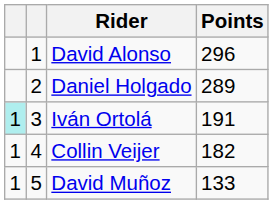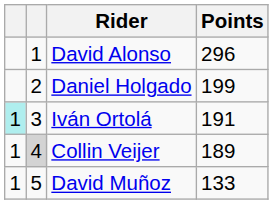Daniel Holgado | Points: 289 -> 199
Collin Veijer | column 2: no background -> lightgrey background
Collin Veijer | Points: 182 -> 189
